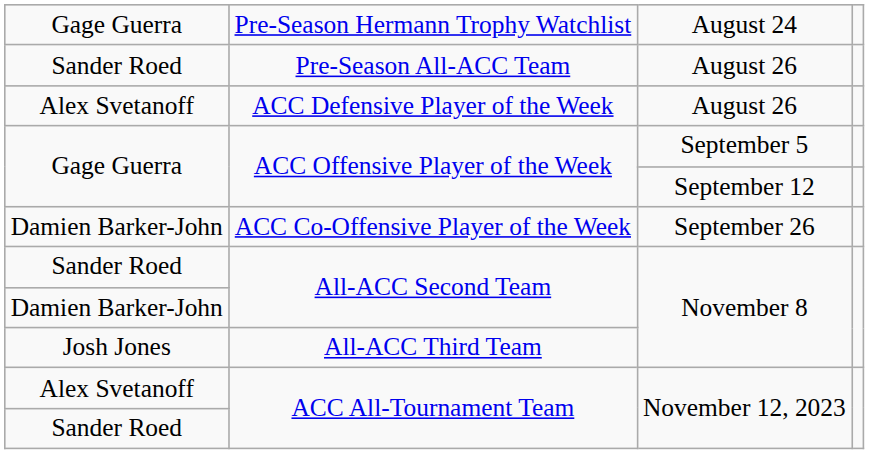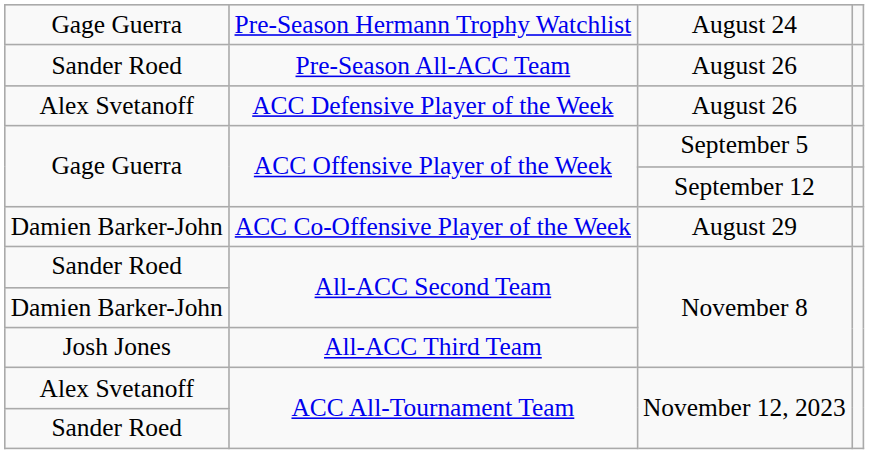ACC Co-Offensive Player of the Week | column 3: September 26 -> August 29
